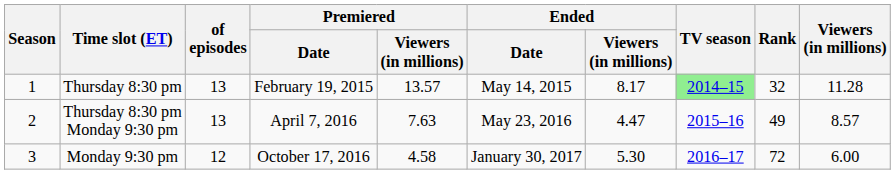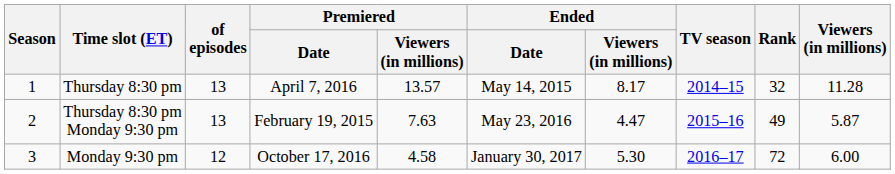Thursday 8:30 pm | Premiered / Date: February 19, 2015 -> April 7, 2016
Thursday 8:30 pm | TV season: lightgreen background -> no background
Thursday 8:30 pm Monday 9:30 pm | Premiered / Date: April 7, 2016 -> February 19, 2015
Thursday 8:30 pm Monday 9:30 pm | Viewers (in millions): 8.57 -> 5.87
